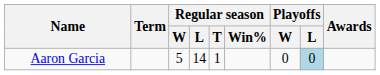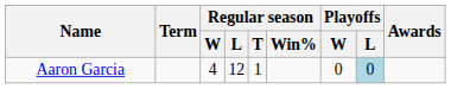Aaron Garcia | Regular season / W: 5 -> 4
Aaron Garcia | Regular season / L: 14 -> 12
